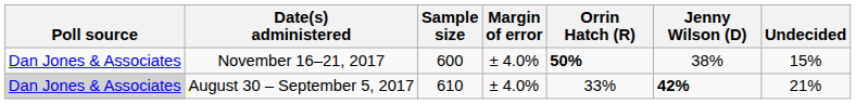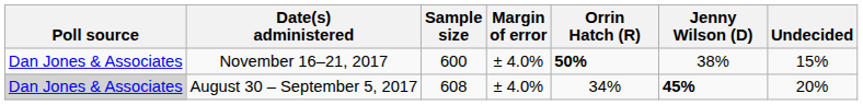August 30 – September 5, 2017 | Sample size: 610 -> 608
August 30 – September 5, 2017 | Orrin Hatch (R): 33% -> 34%
August 30 – September 5, 2017 | Jenny Wilson (D): 42% -> 45%
August 30 – September 5, 2017 | Undecided: 21% -> 20%
